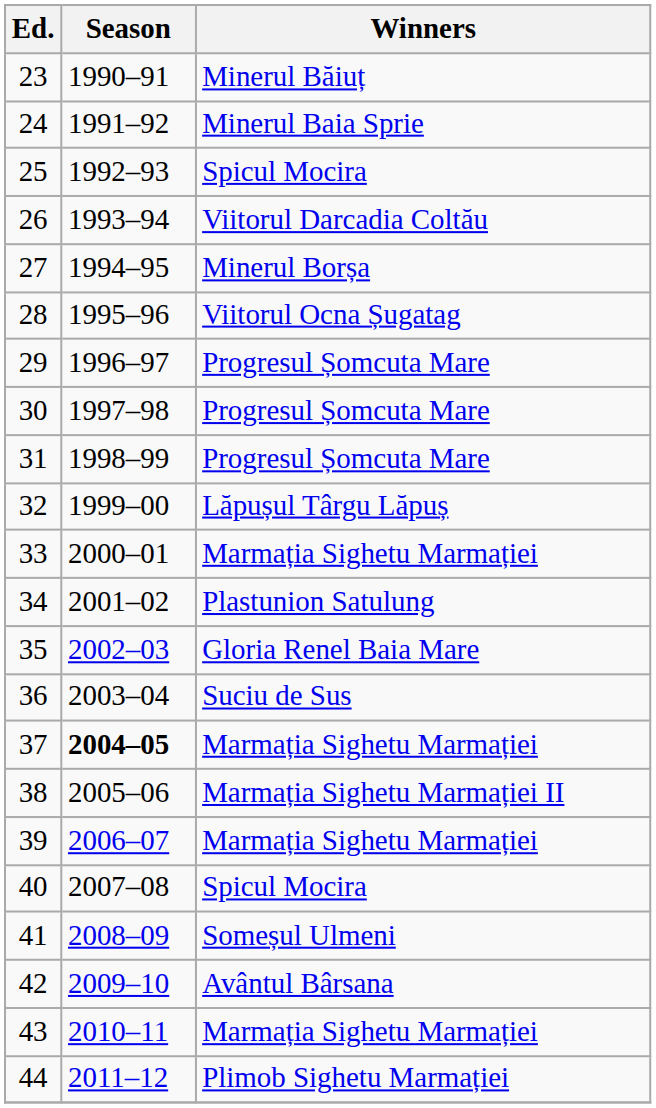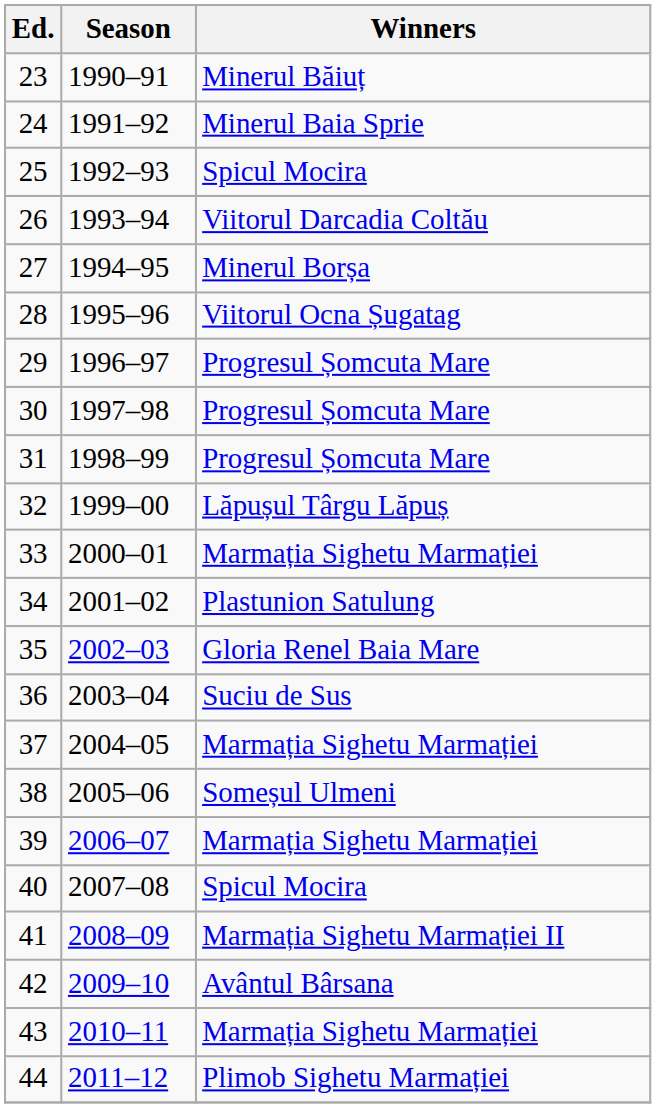37 | Season: bold -> normal
38 | Winners: Marmația Sighetu Marmației II -> Someșul Ulmeni
41 | Winners: Someșul Ulmeni -> Marmația Sighetu Marmației II
